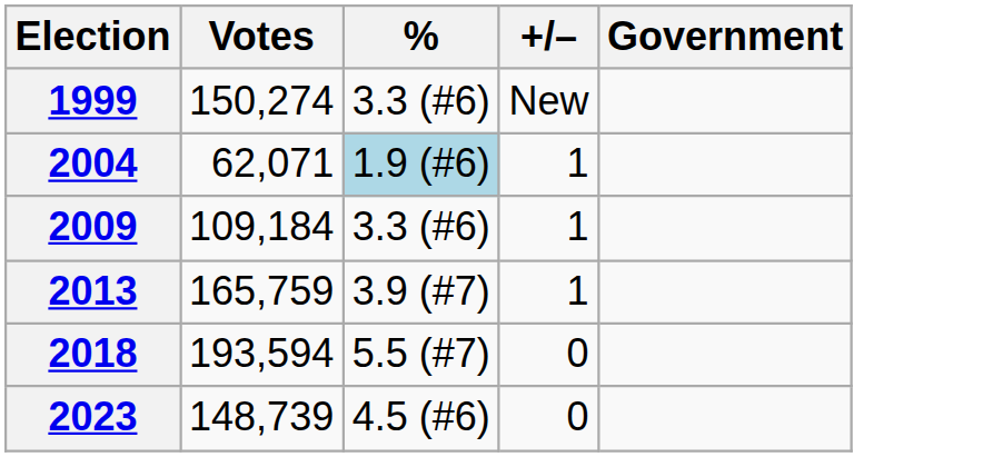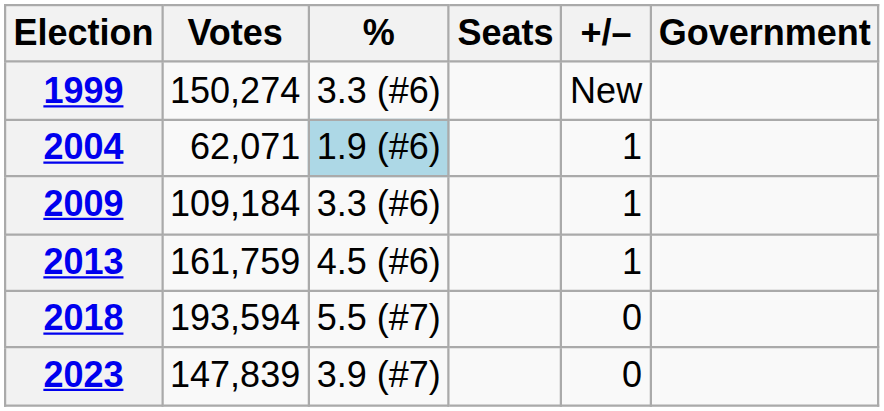+ column: Seats
2013 | Votes: 165,759 -> 161,759
2013 | %: 3.9 (#7) -> 4.5 (#6)
2023 | Votes: 148,739 -> 147,839
2023 | %: 4.5 (#6) -> 3.9 (#7)
